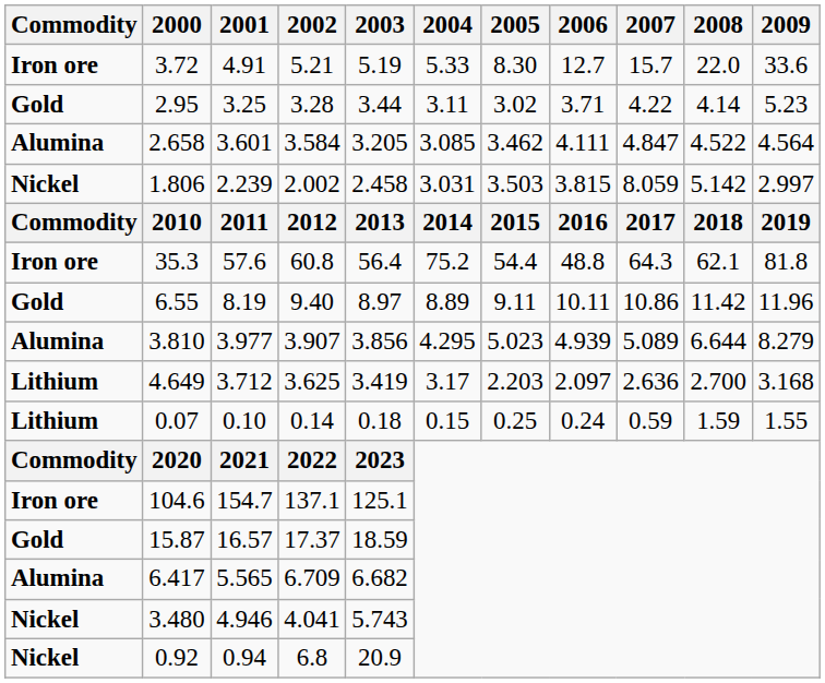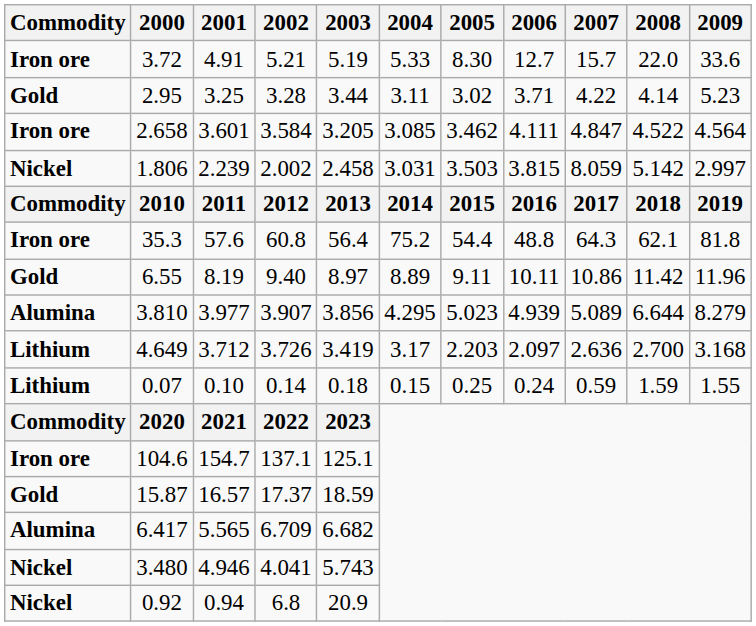2.658 | Commodity: Alumina -> Iron ore
4.649 | 2002: 3.625 -> 3.726
